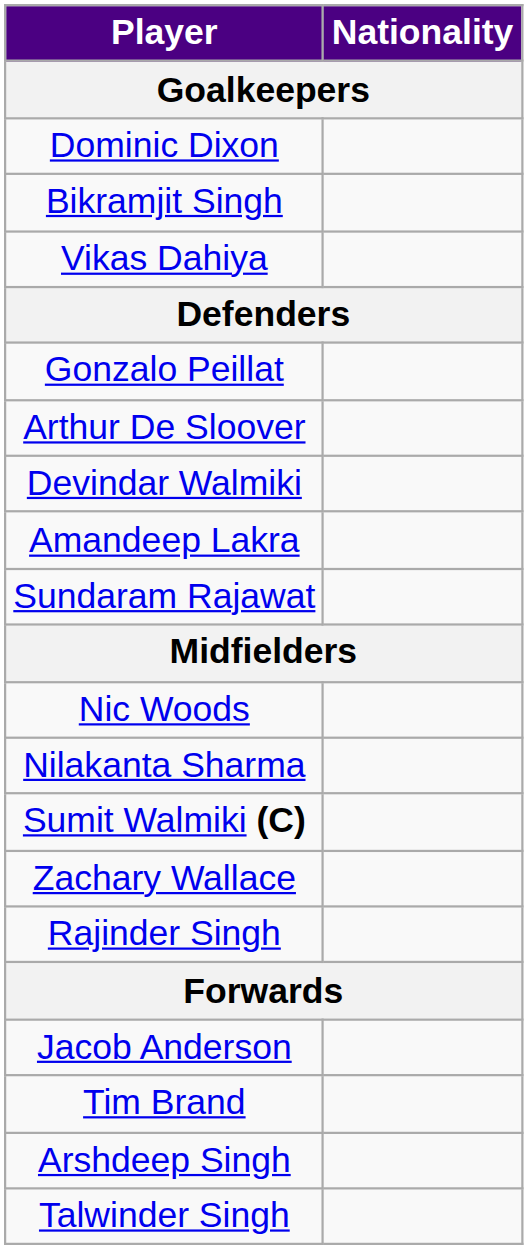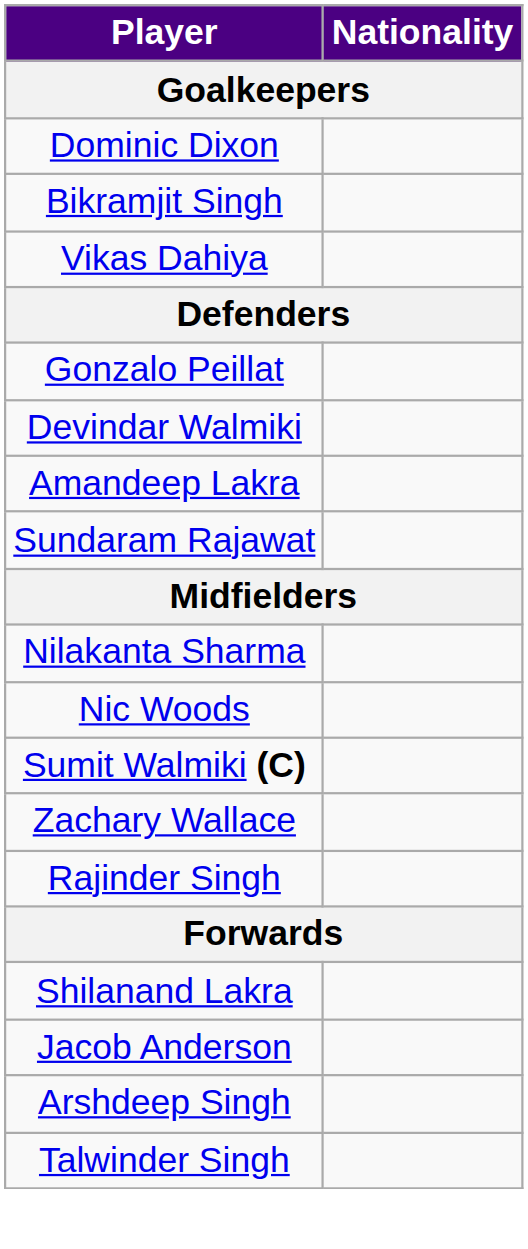- row: Arthur De Sloover
rows swapped: Nilakanta Sharma <-> Nic Woods
+ row: Shilanand Lakra
- row: Tim Brand
